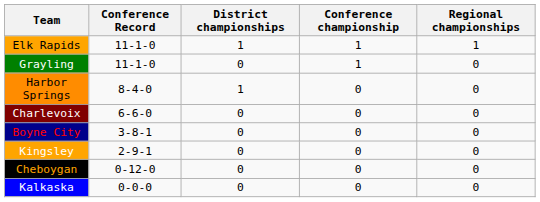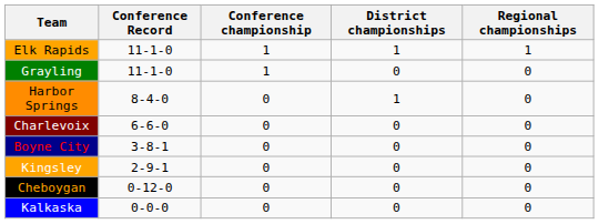columns swapped: Conference championship <-> District championships
